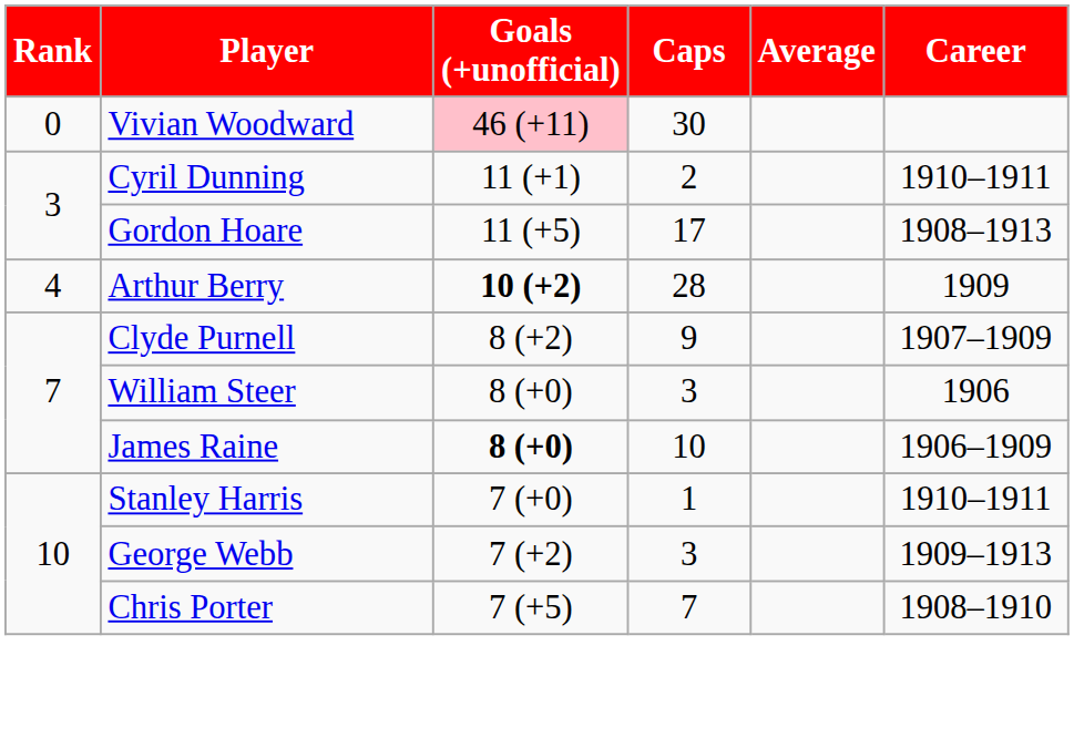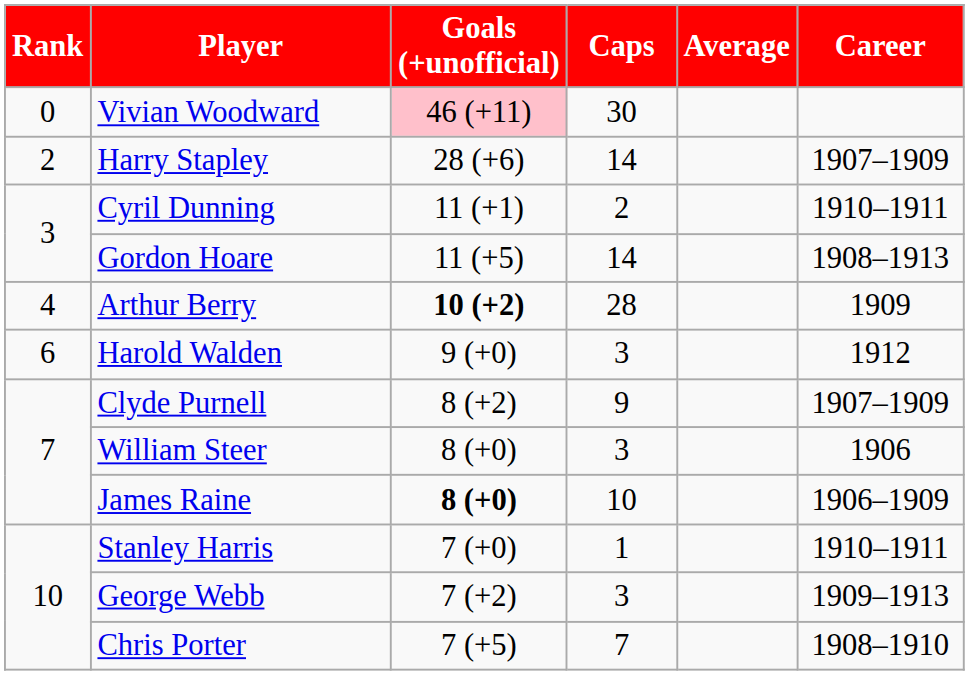+ row: 2 | Harry Stapley | 28 (+6) | 14 | 1907–1909
Gordon Hoare | Caps: 17 -> 14
+ row: 6 | Harold Walden | 9 (+0) | 3 | 1912
